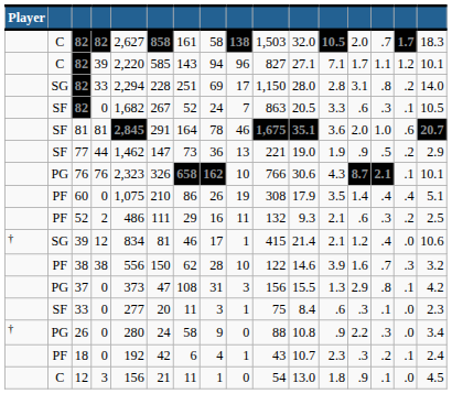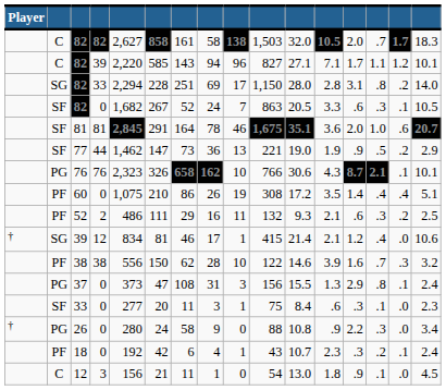60 | column 11: 17.9 -> 17.2
37 | column 16: 4.2 -> 2.4
